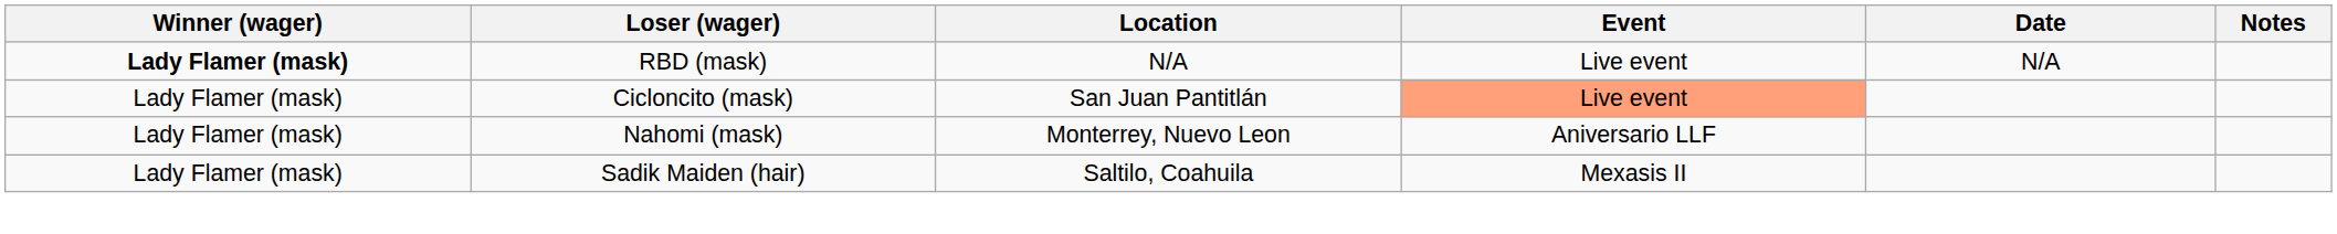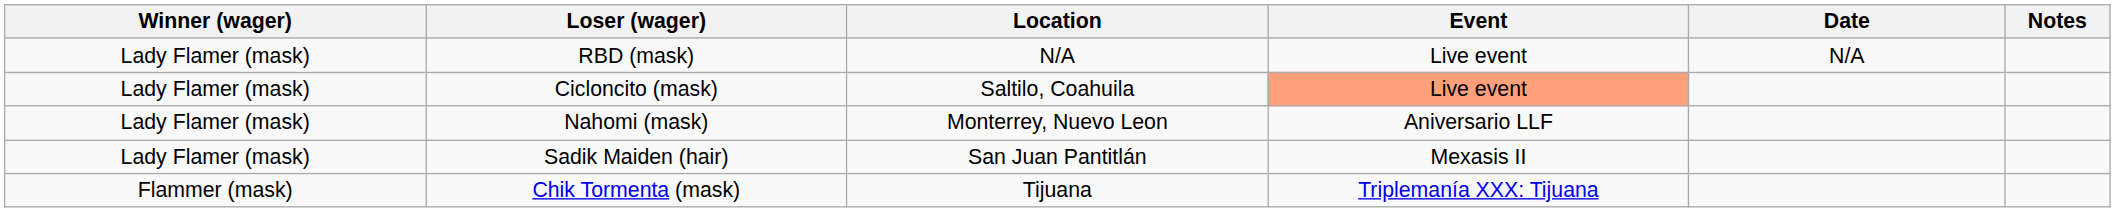RBD (mask) | Winner (wager): bold -> normal
Cicloncito (mask) | Location: San Juan Pantitlán -> Saltilo, Coahuila
Sadik Maiden (hair) | Location: Saltilo, Coahuila -> San Juan Pantitlán
+ row: Flammer (mask) | Chik Tormenta (mask) | Tijuana | Triplemanía XXX: Tijuana
